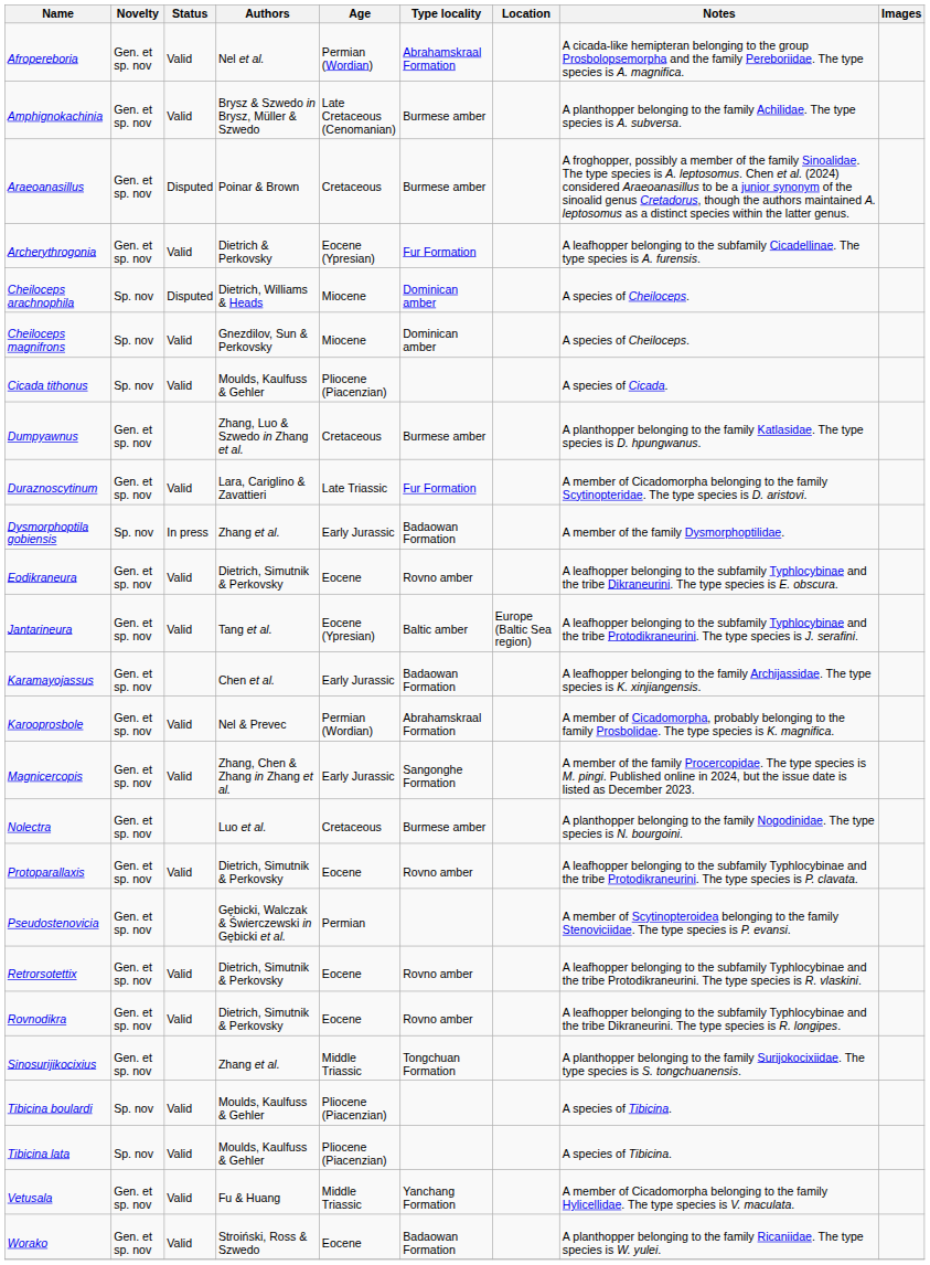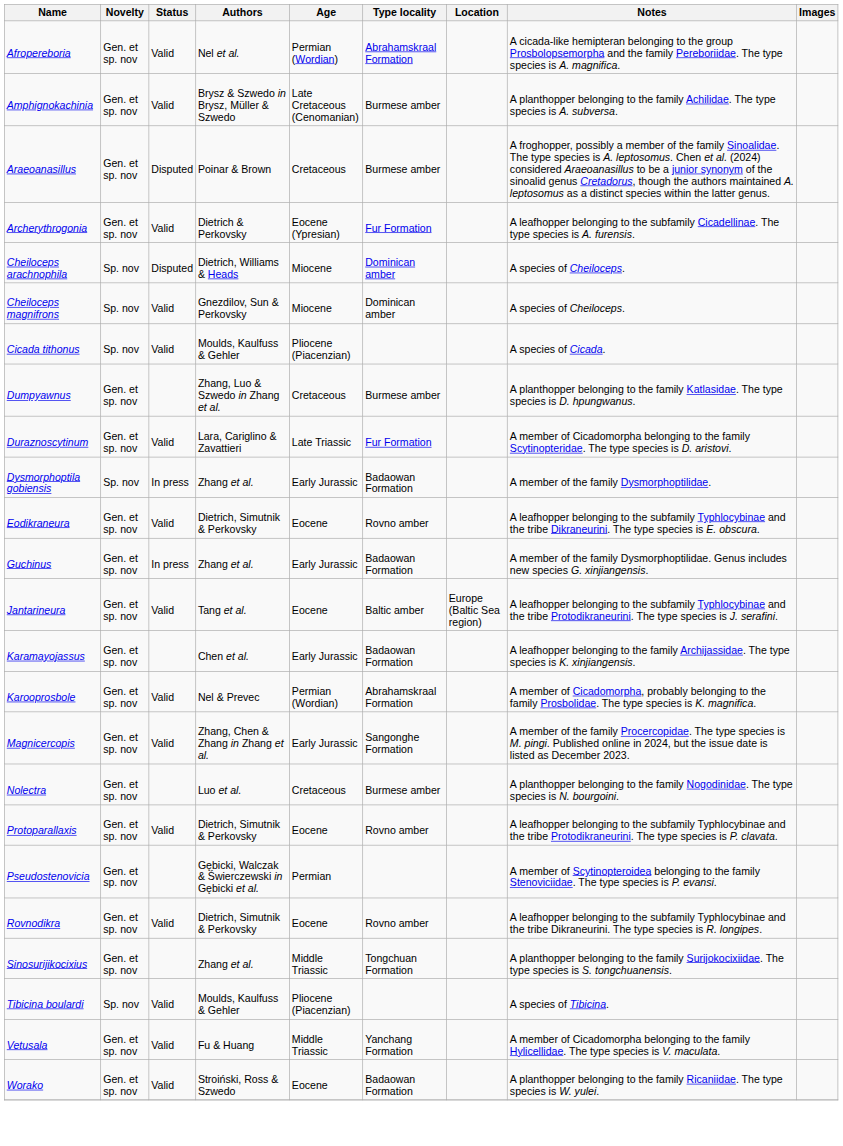+ row: Guchinus | Gen. et sp. nov | In press | Zhang et al. | Early Jurassic | Badaowan Formation | A member of the family Dysmorphoptilidae. Genus includes new species G. xinjiangensis.
Jantarineura | Age: Eocene (Ypresian) -> Eocene
- row: Retrorsotettix | Gen. et sp. nov | Valid | Dietrich, Simutnik & Perkovsky | Eocene | Rovno amber | A leafhopper belonging to the subfamily Typhlocybinae and the tribe Protodikraneurini. The type species is R. vlaskini.
- row: Tibicina lata | Sp. nov | Valid | Moulds, Kaulfuss & Gehler | Pliocene (Piacenzian) | A species of Tibicina.
